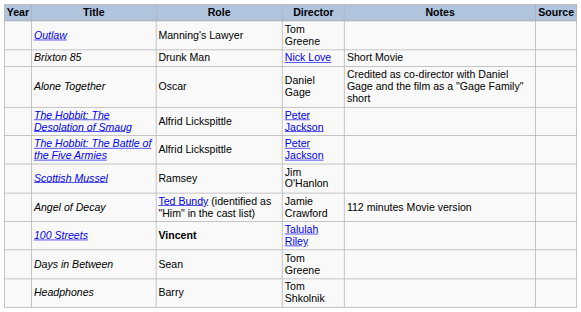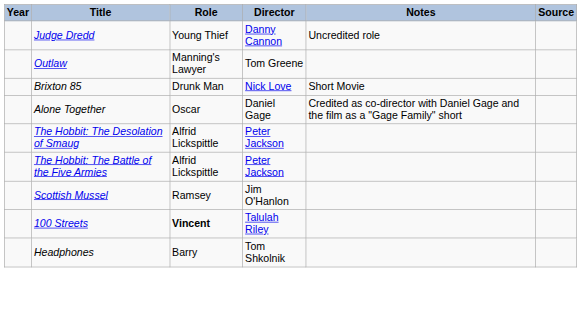+ row: Judge Dredd | Young Thief | Danny Cannon | Uncredited role
- row: Angel of Decay | Ted Bundy (identified as "Him" in the cast list) | Jamie Crawford | 112 minutes Movie version
- row: Days in Between | Sean | Tom Greene
